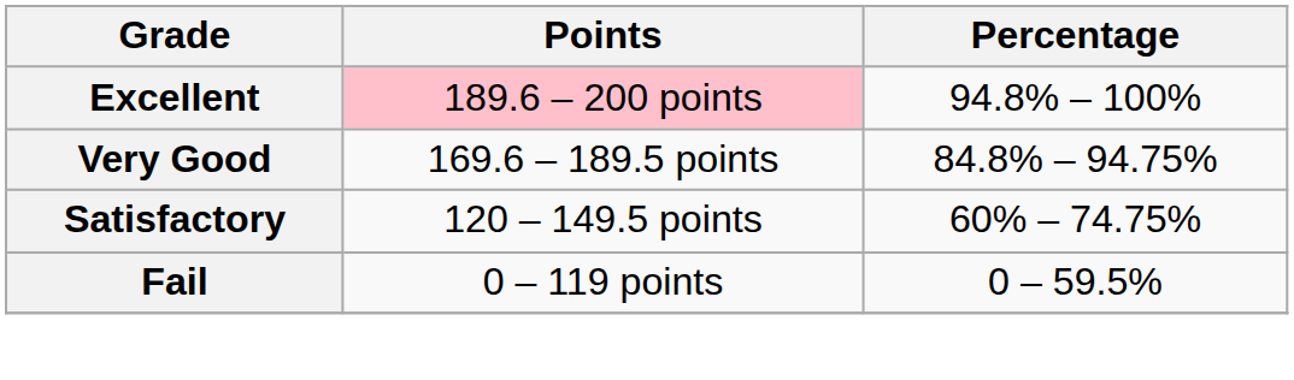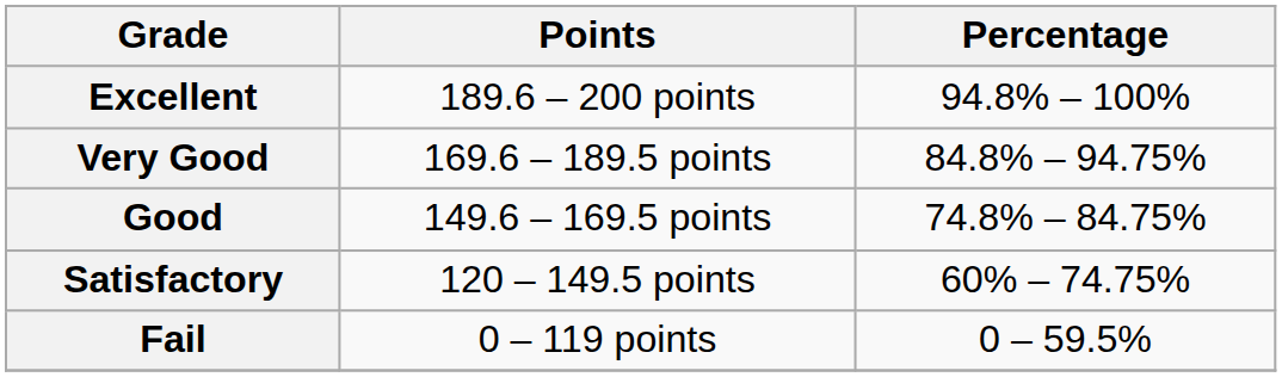Excellent | Points: pink background -> no background
+ row: Good | 149.6 – 169.5 points | 74.8% – 84.75%
